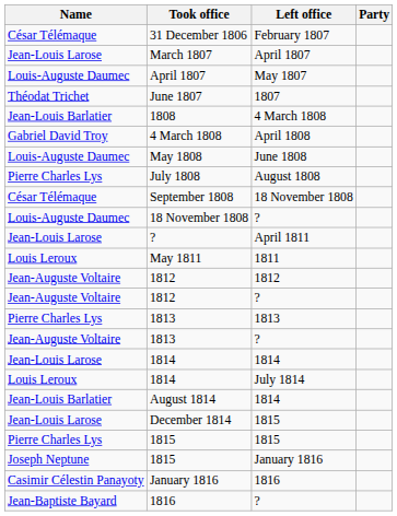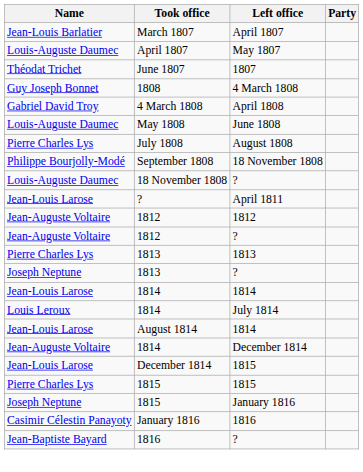- row: César Télémaque | 31 December 1806 | February 1807
March 1807 | Name: Jean-Louis Larose -> Jean-Louis Barlatier
1808 | Name: Jean-Louis Barlatier -> Guy Joseph Bonnet
September 1808 | Name: César Télémaque -> Philippe Bourjolly-Modé
- row: Louis Leroux | May 1811 | 1811
1813 / ? | Name: Jean-Auguste Voltaire -> Joseph Neptune
August 1814 | Name: Jean-Louis Barlatier -> Jean-Louis Larose
+ row: Jean-Auguste Voltaire | 1814 | December 1814
